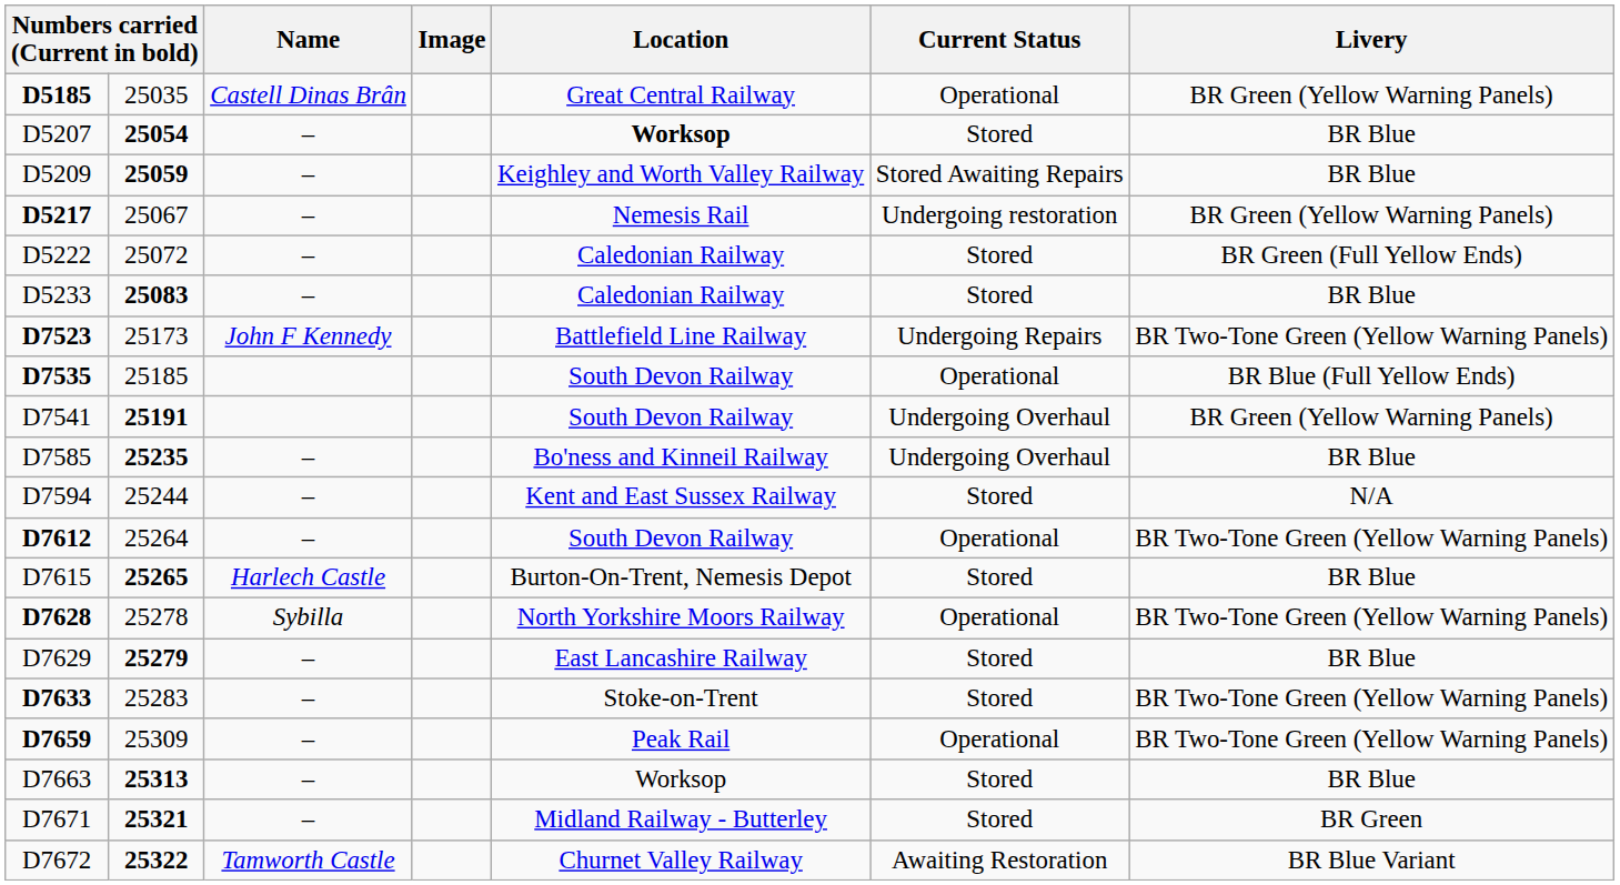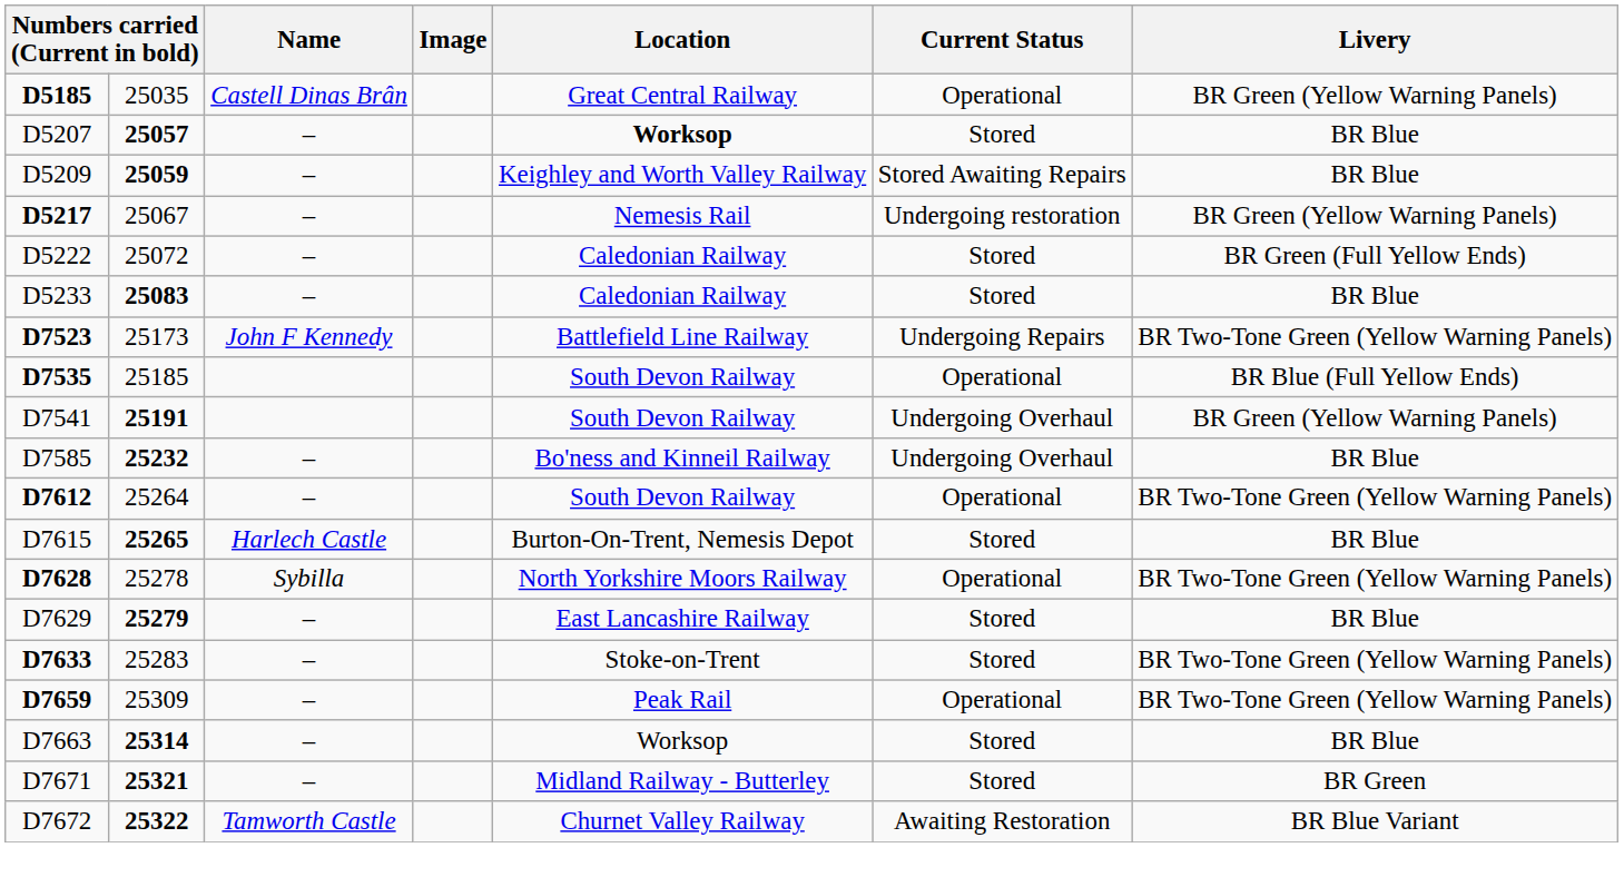D5207 | column 2: 25054 -> 25057
D7585 | column 2: 25235 -> 25232
- row: D7594 | 25244 | – | Kent and East Sussex Railway | Stored | N/A
D7663 | column 2: 25313 -> 25314
